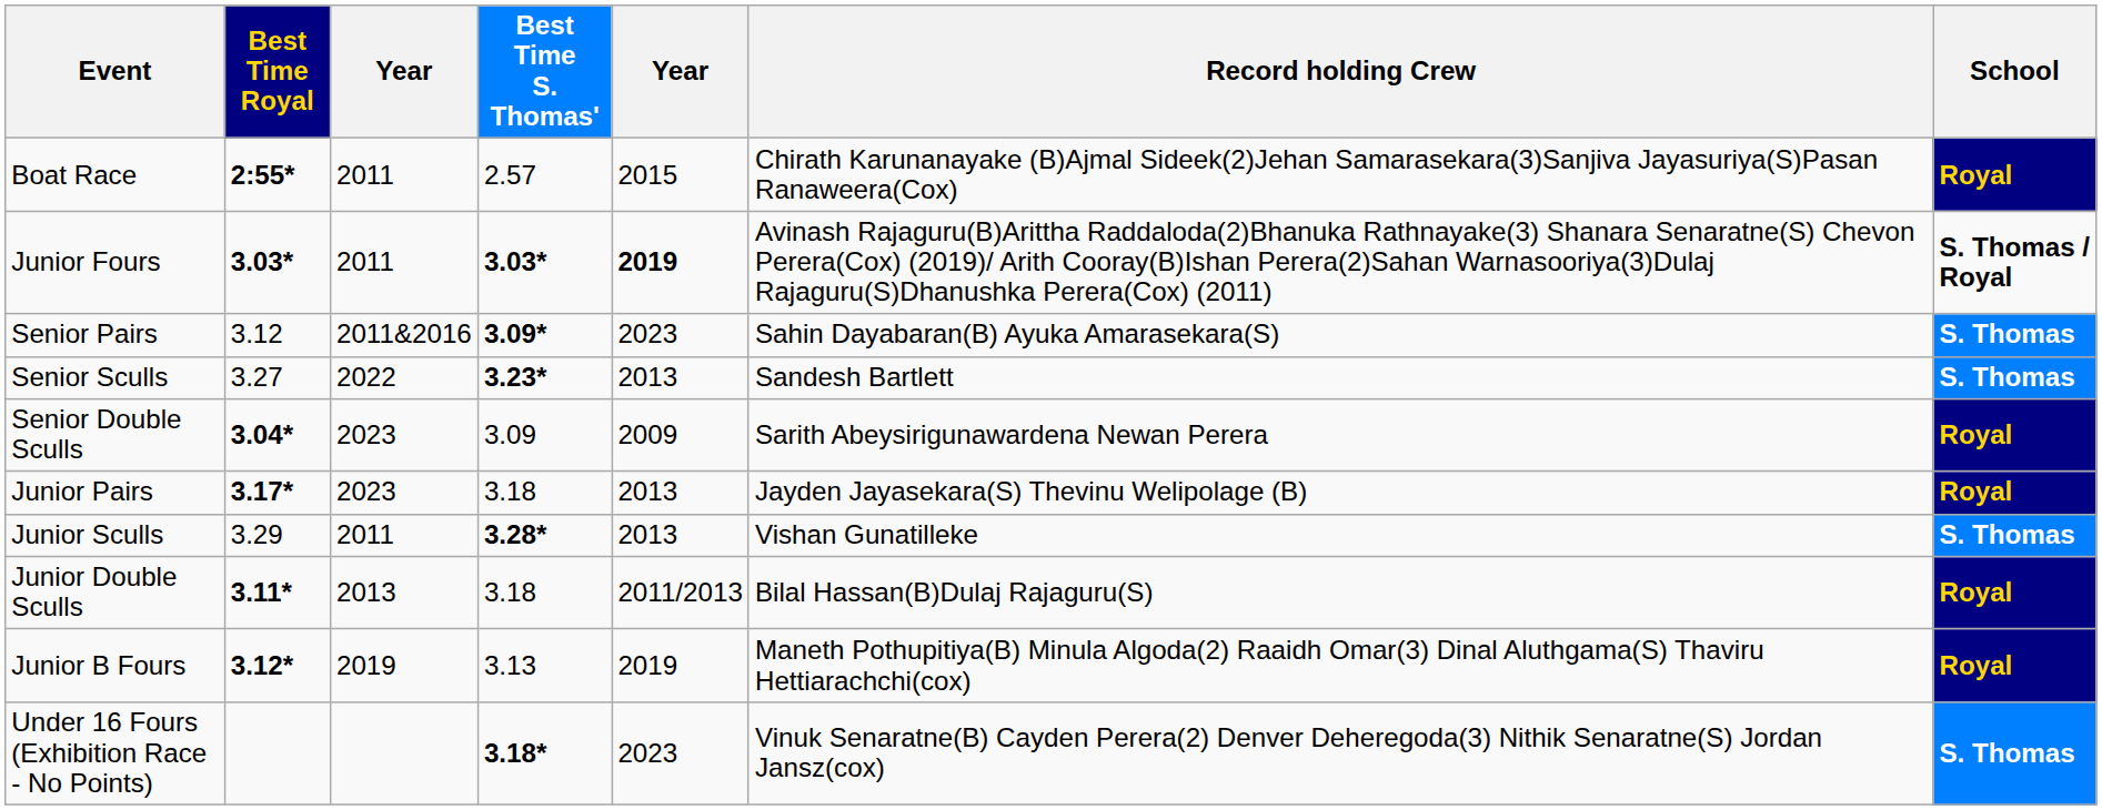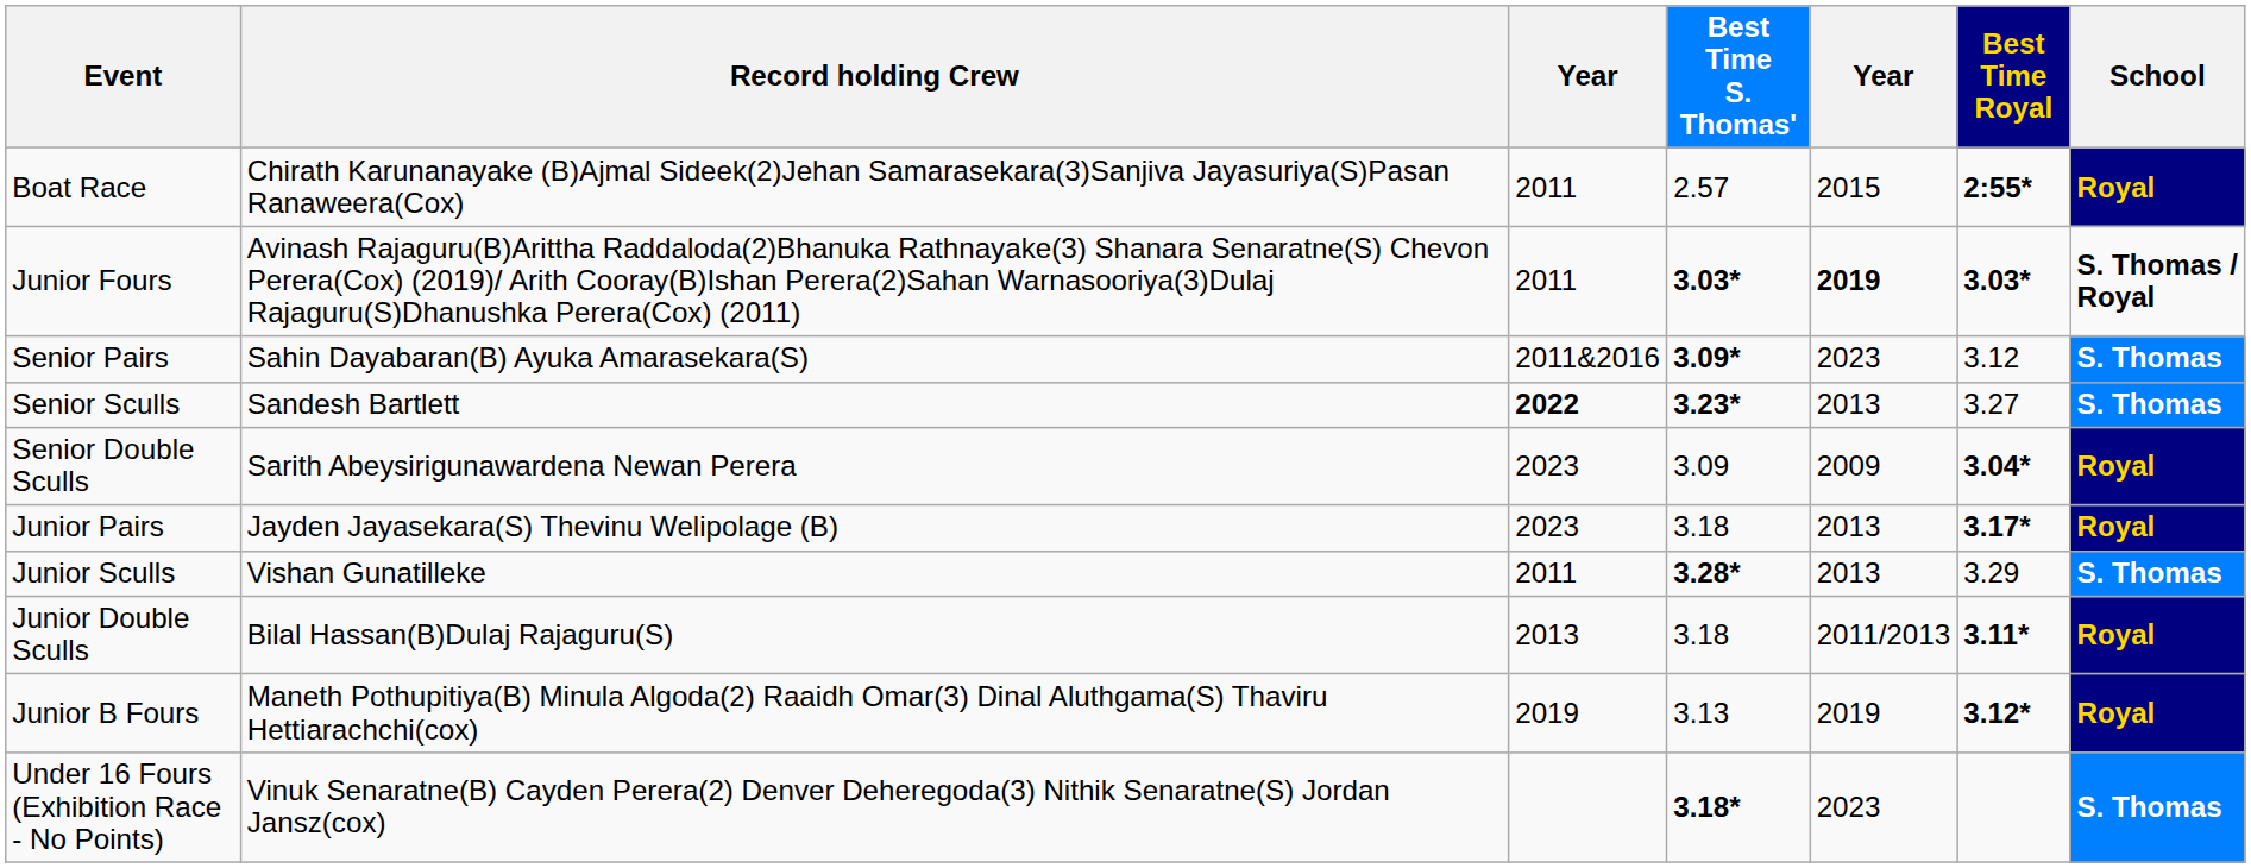columns swapped: Best Time Royal <-> Record holding Crew
Senior Sculls | column 3: normal -> bold
